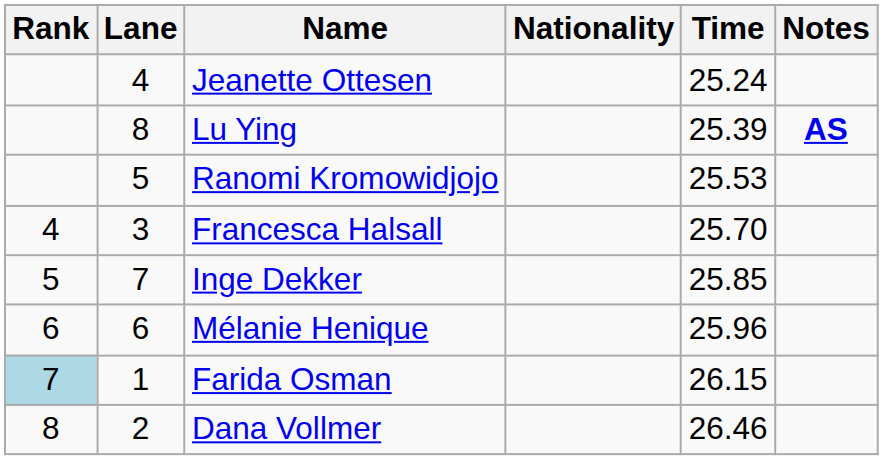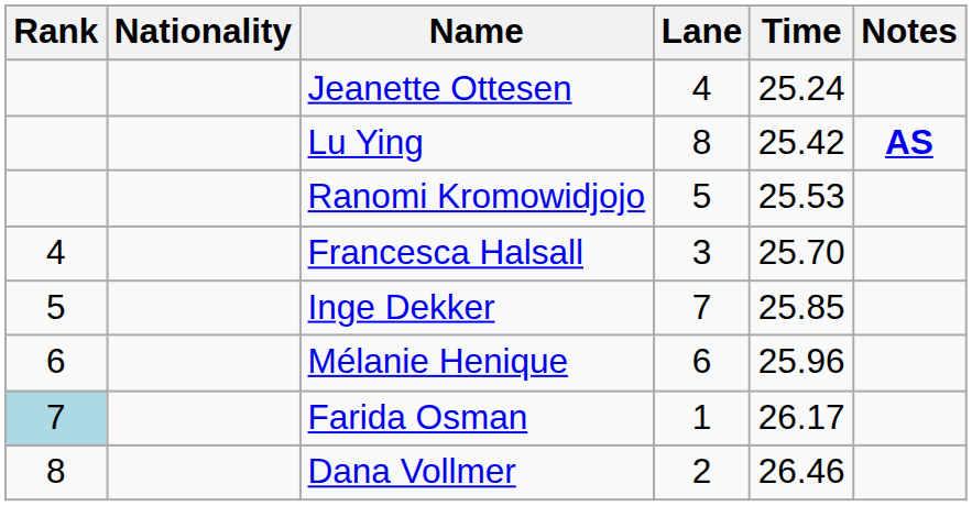columns swapped: Lane <-> Nationality
Lu Ying | Time: 25.39 -> 25.42
Farida Osman | Time: 26.15 -> 26.17
